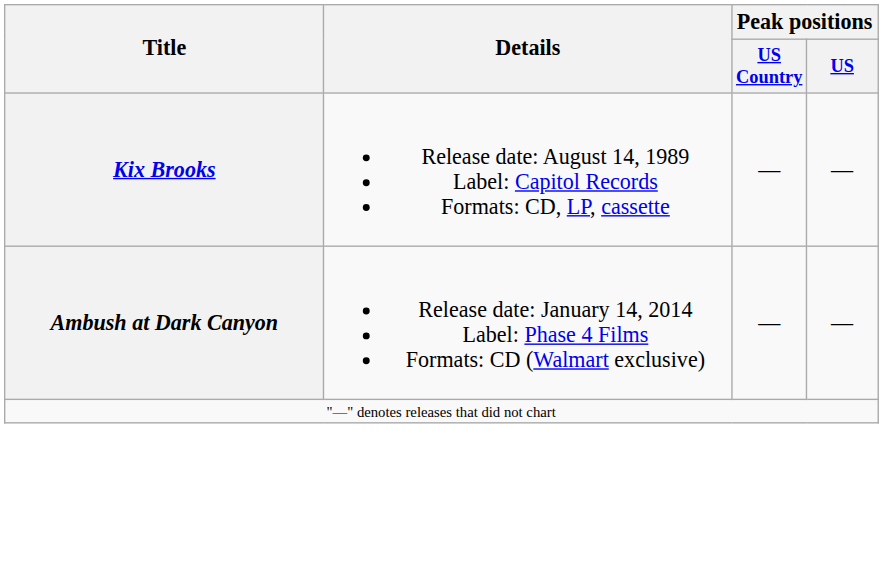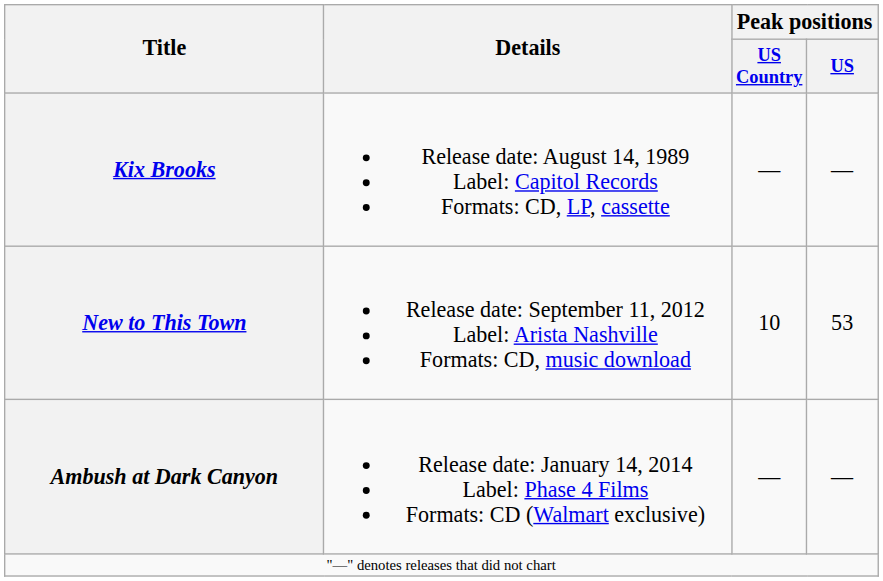+ row: New to This Town | Release date: September 11, 2012 Label: Arista Nashville Formats: CD, music download | 10 | 53
